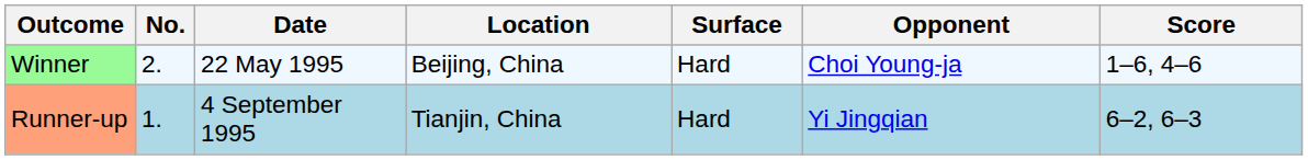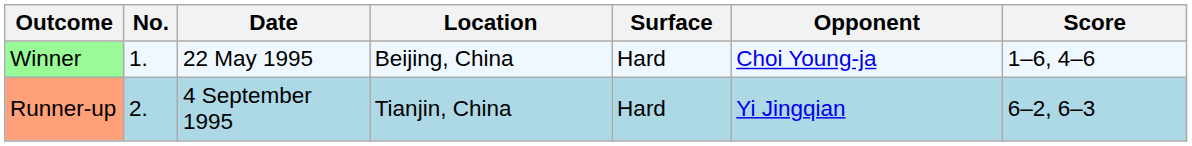Winner | No.: 2. -> 1.
Runner-up | No.: 1. -> 2.
